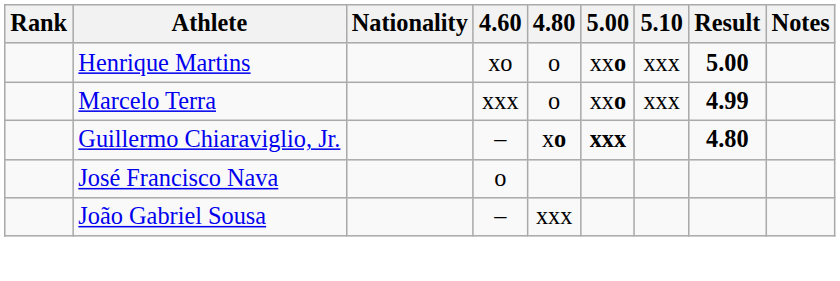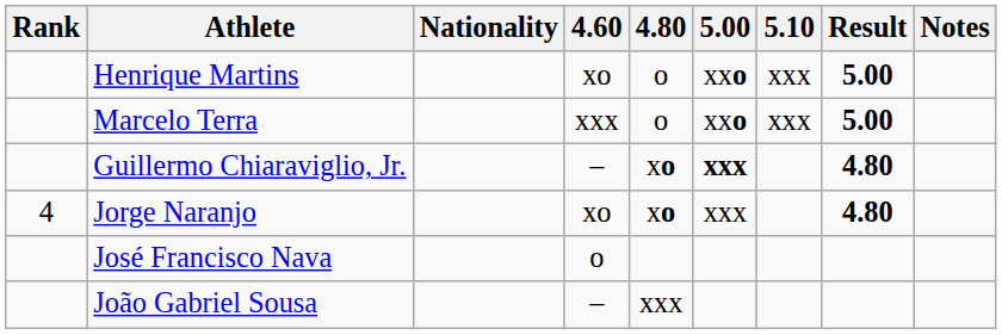Marcelo Terra | Result: 4.99 -> 5.00
+ row: 4 | Jorge Naranjo | xo | xo | xxx | 4.80
